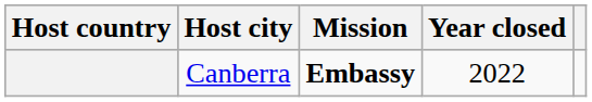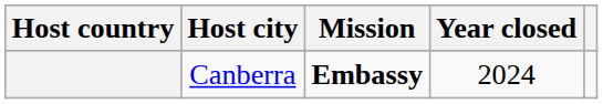Canberra | Year closed: 2022 -> 2024
